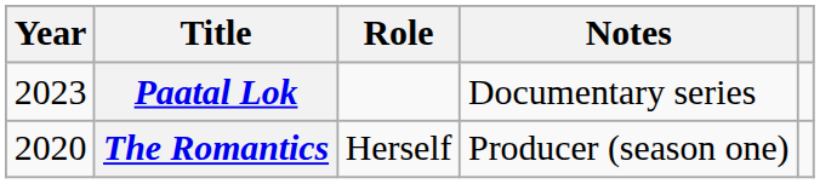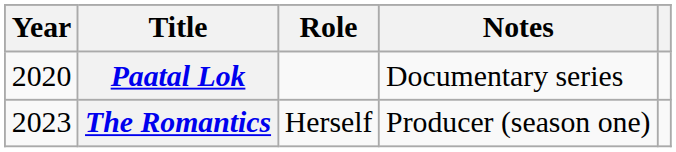Paatal Lok | Year: 2023 -> 2020
The Romantics | Year: 2020 -> 2023
